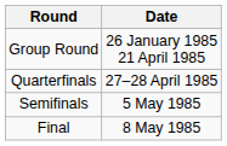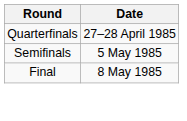- row: Group Round | 26 January 1985 21 April 1985
